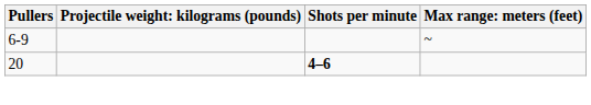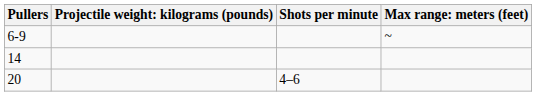+ row: 14
20 | Shots per minute: bold -> normal
